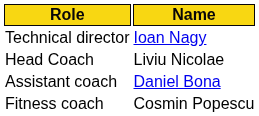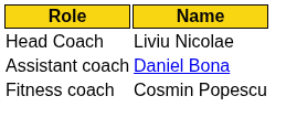- row: Technical director | Ioan Nagy
